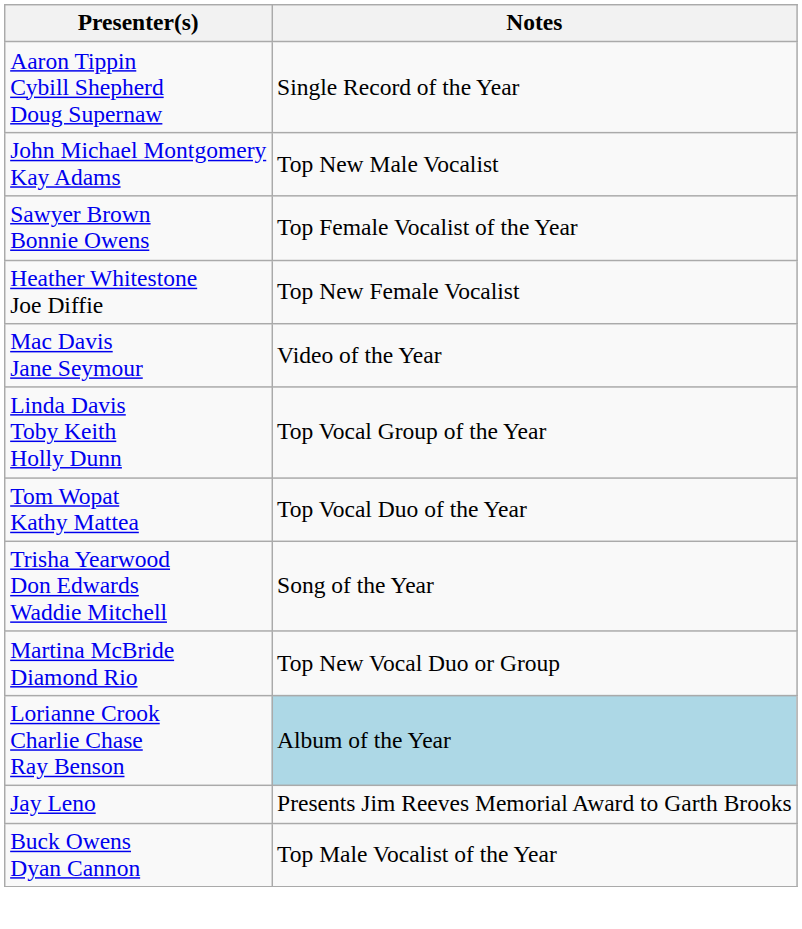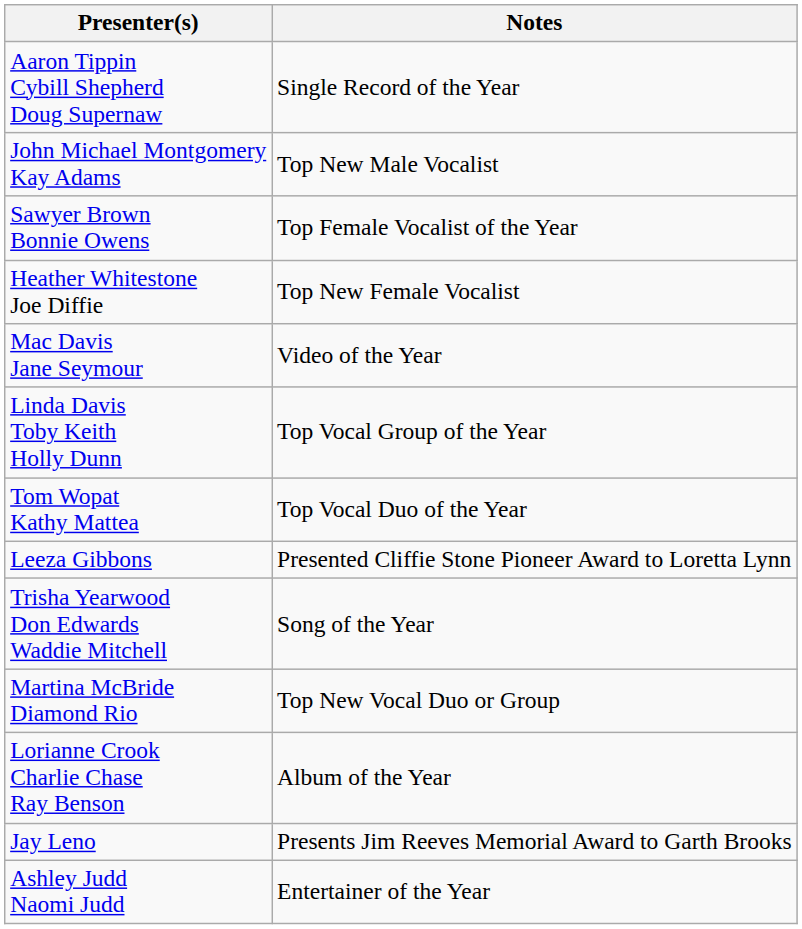+ row: Leeza Gibbons | Presented Cliffie Stone Pioneer Award to Loretta Lynn
Lorianne Crook Charlie Chase Ray Benson | Notes: lightblue background -> no background
- row: Buck Owens Dyan Cannon | Top Male Vocalist of the Year
+ row: Ashley Judd Naomi Judd | Entertainer of the Year
